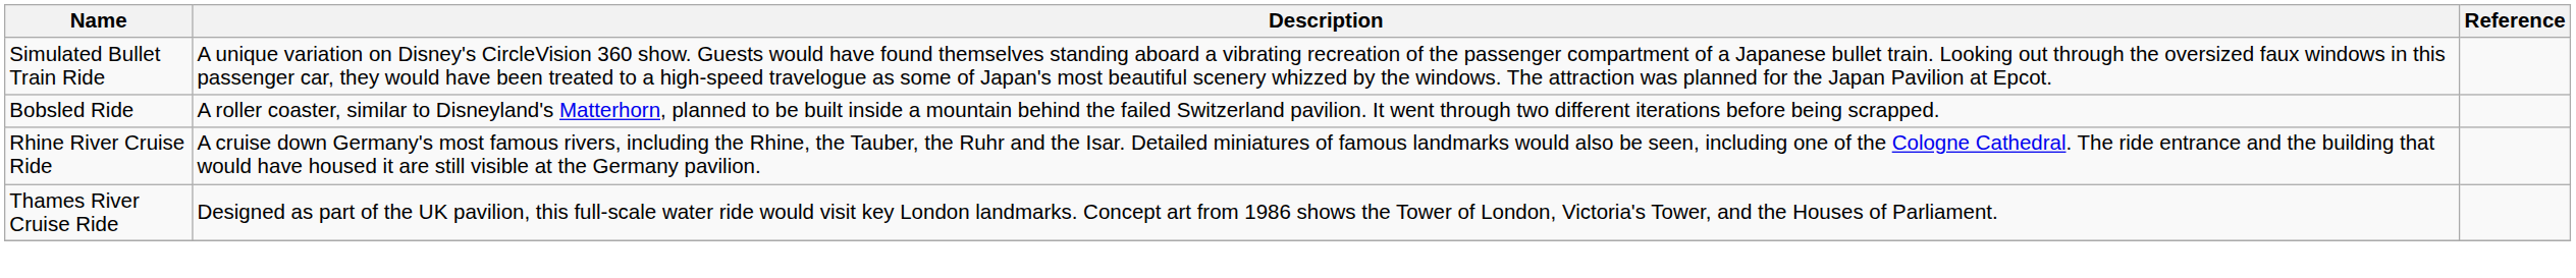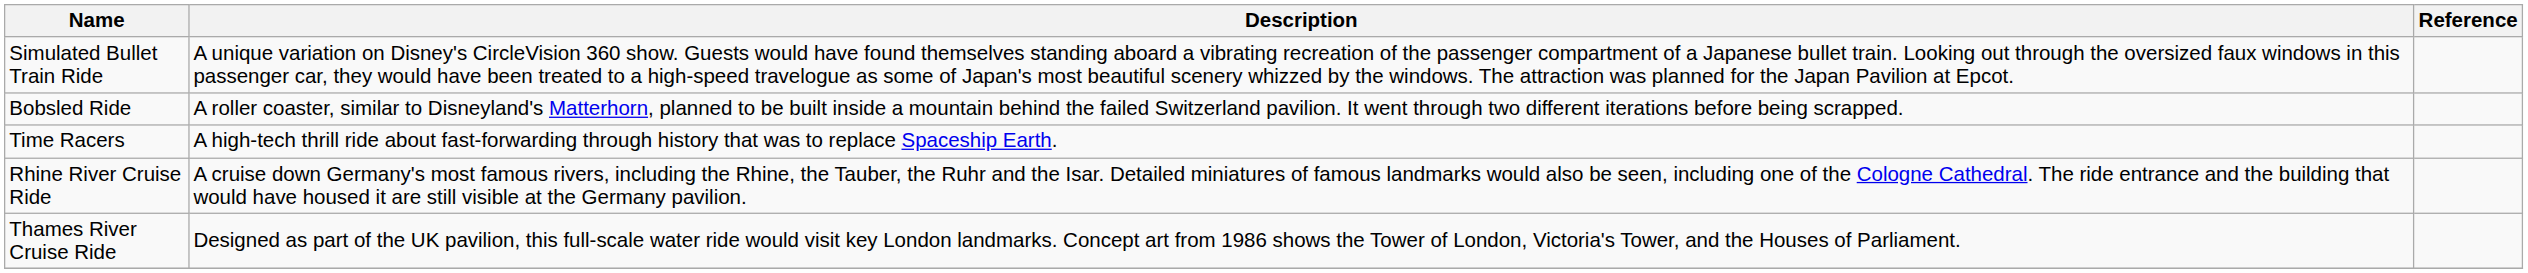+ row: Time Racers | A high-tech thrill ride about fast-forwarding through history that was to replace Spaceship Earth.
